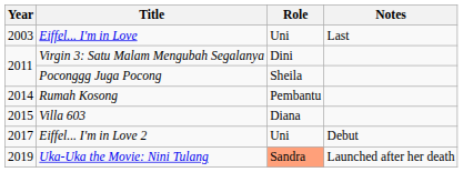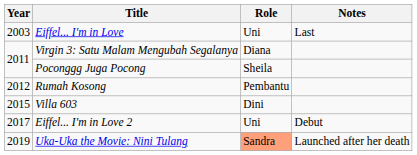Virgin 3: Satu Malam Mengubah Segalanya | Role: Dini -> Diana
Rumah Kosong | Year: 2014 -> 2012
Villa 603 | Role: Diana -> Dini
